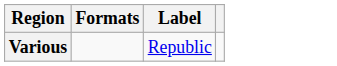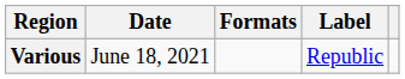+ column: Date | June 18, 2021
